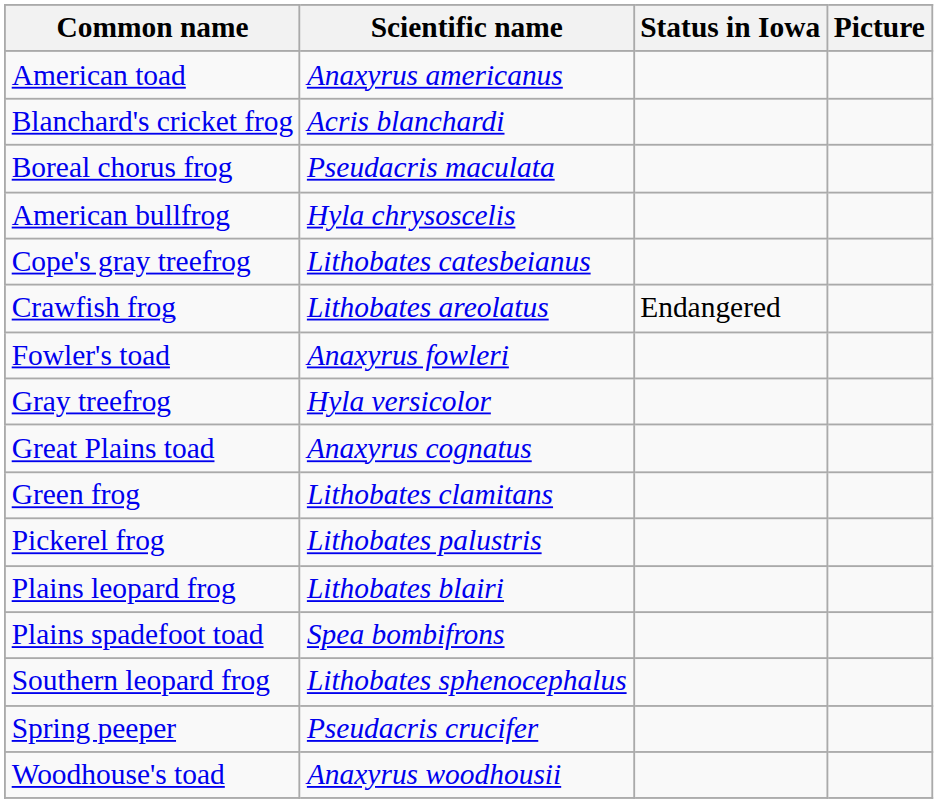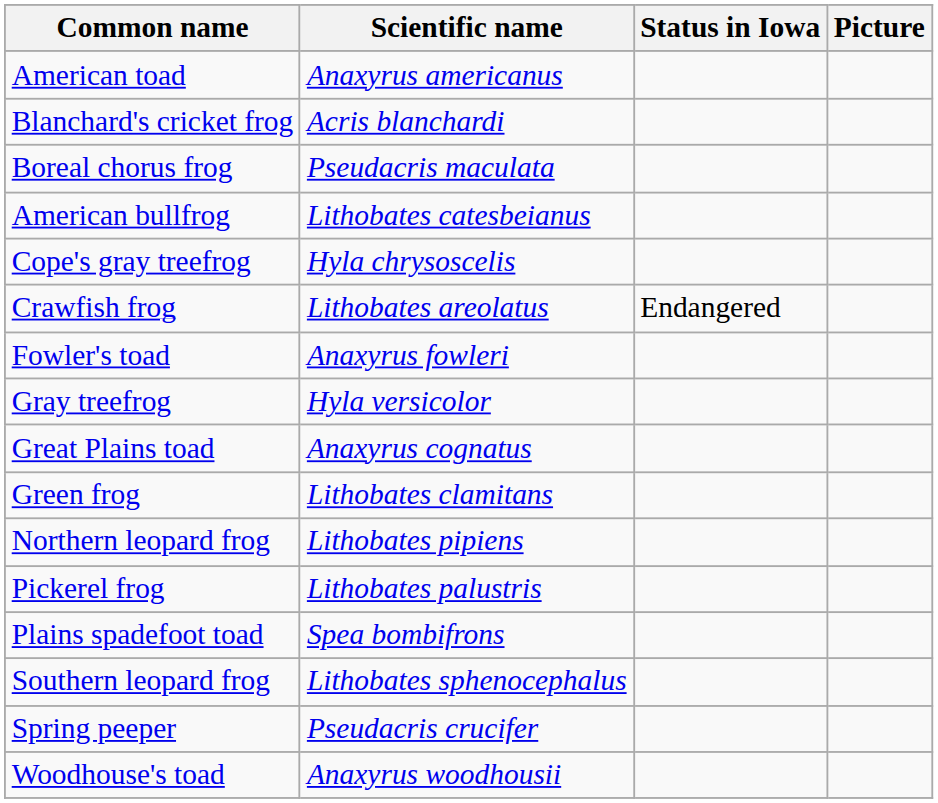American bullfrog | Scientific name: Hyla chrysoscelis -> Lithobates catesbeianus
Cope's gray treefrog | Scientific name: Lithobates catesbeianus -> Hyla chrysoscelis
+ row: Northern leopard frog | Lithobates pipiens
- row: Plains leopard frog | Lithobates blairi
